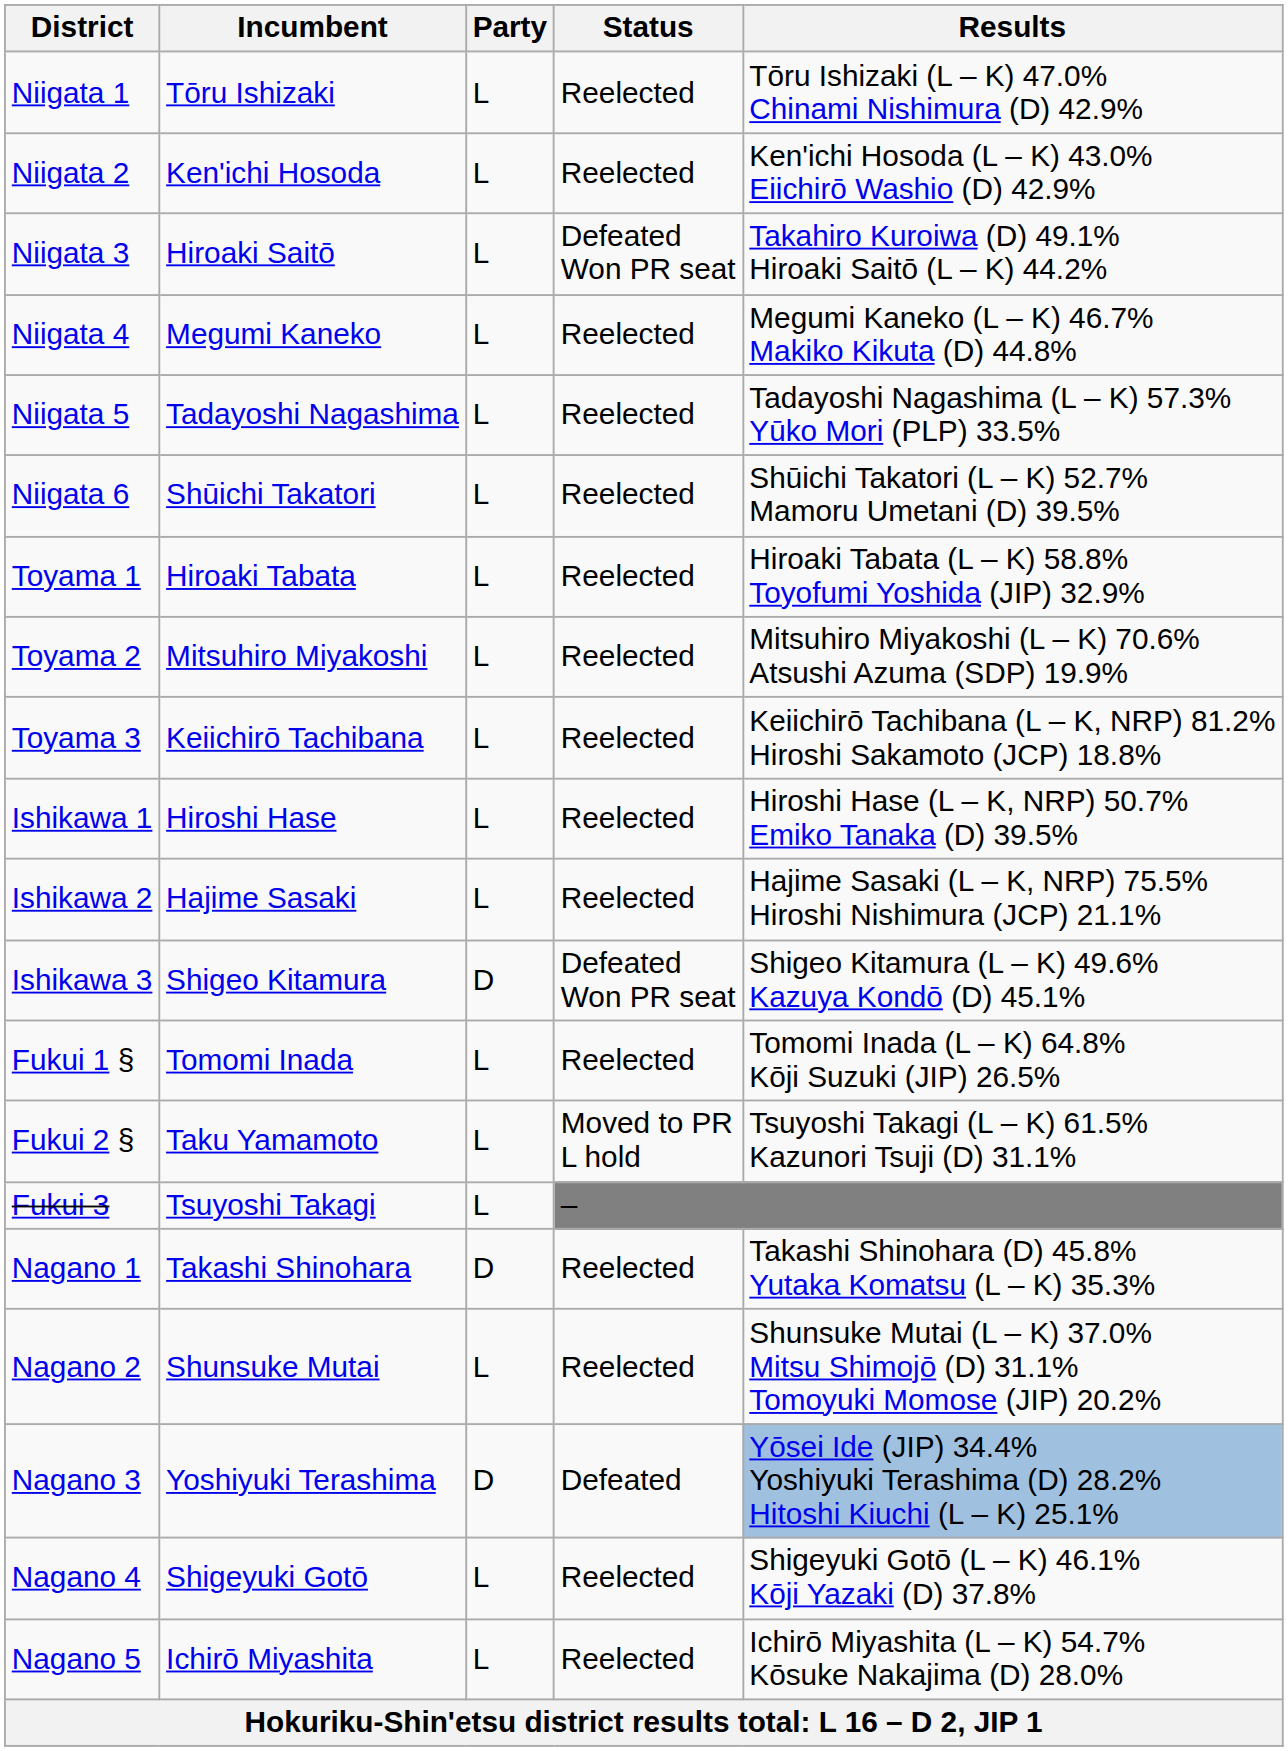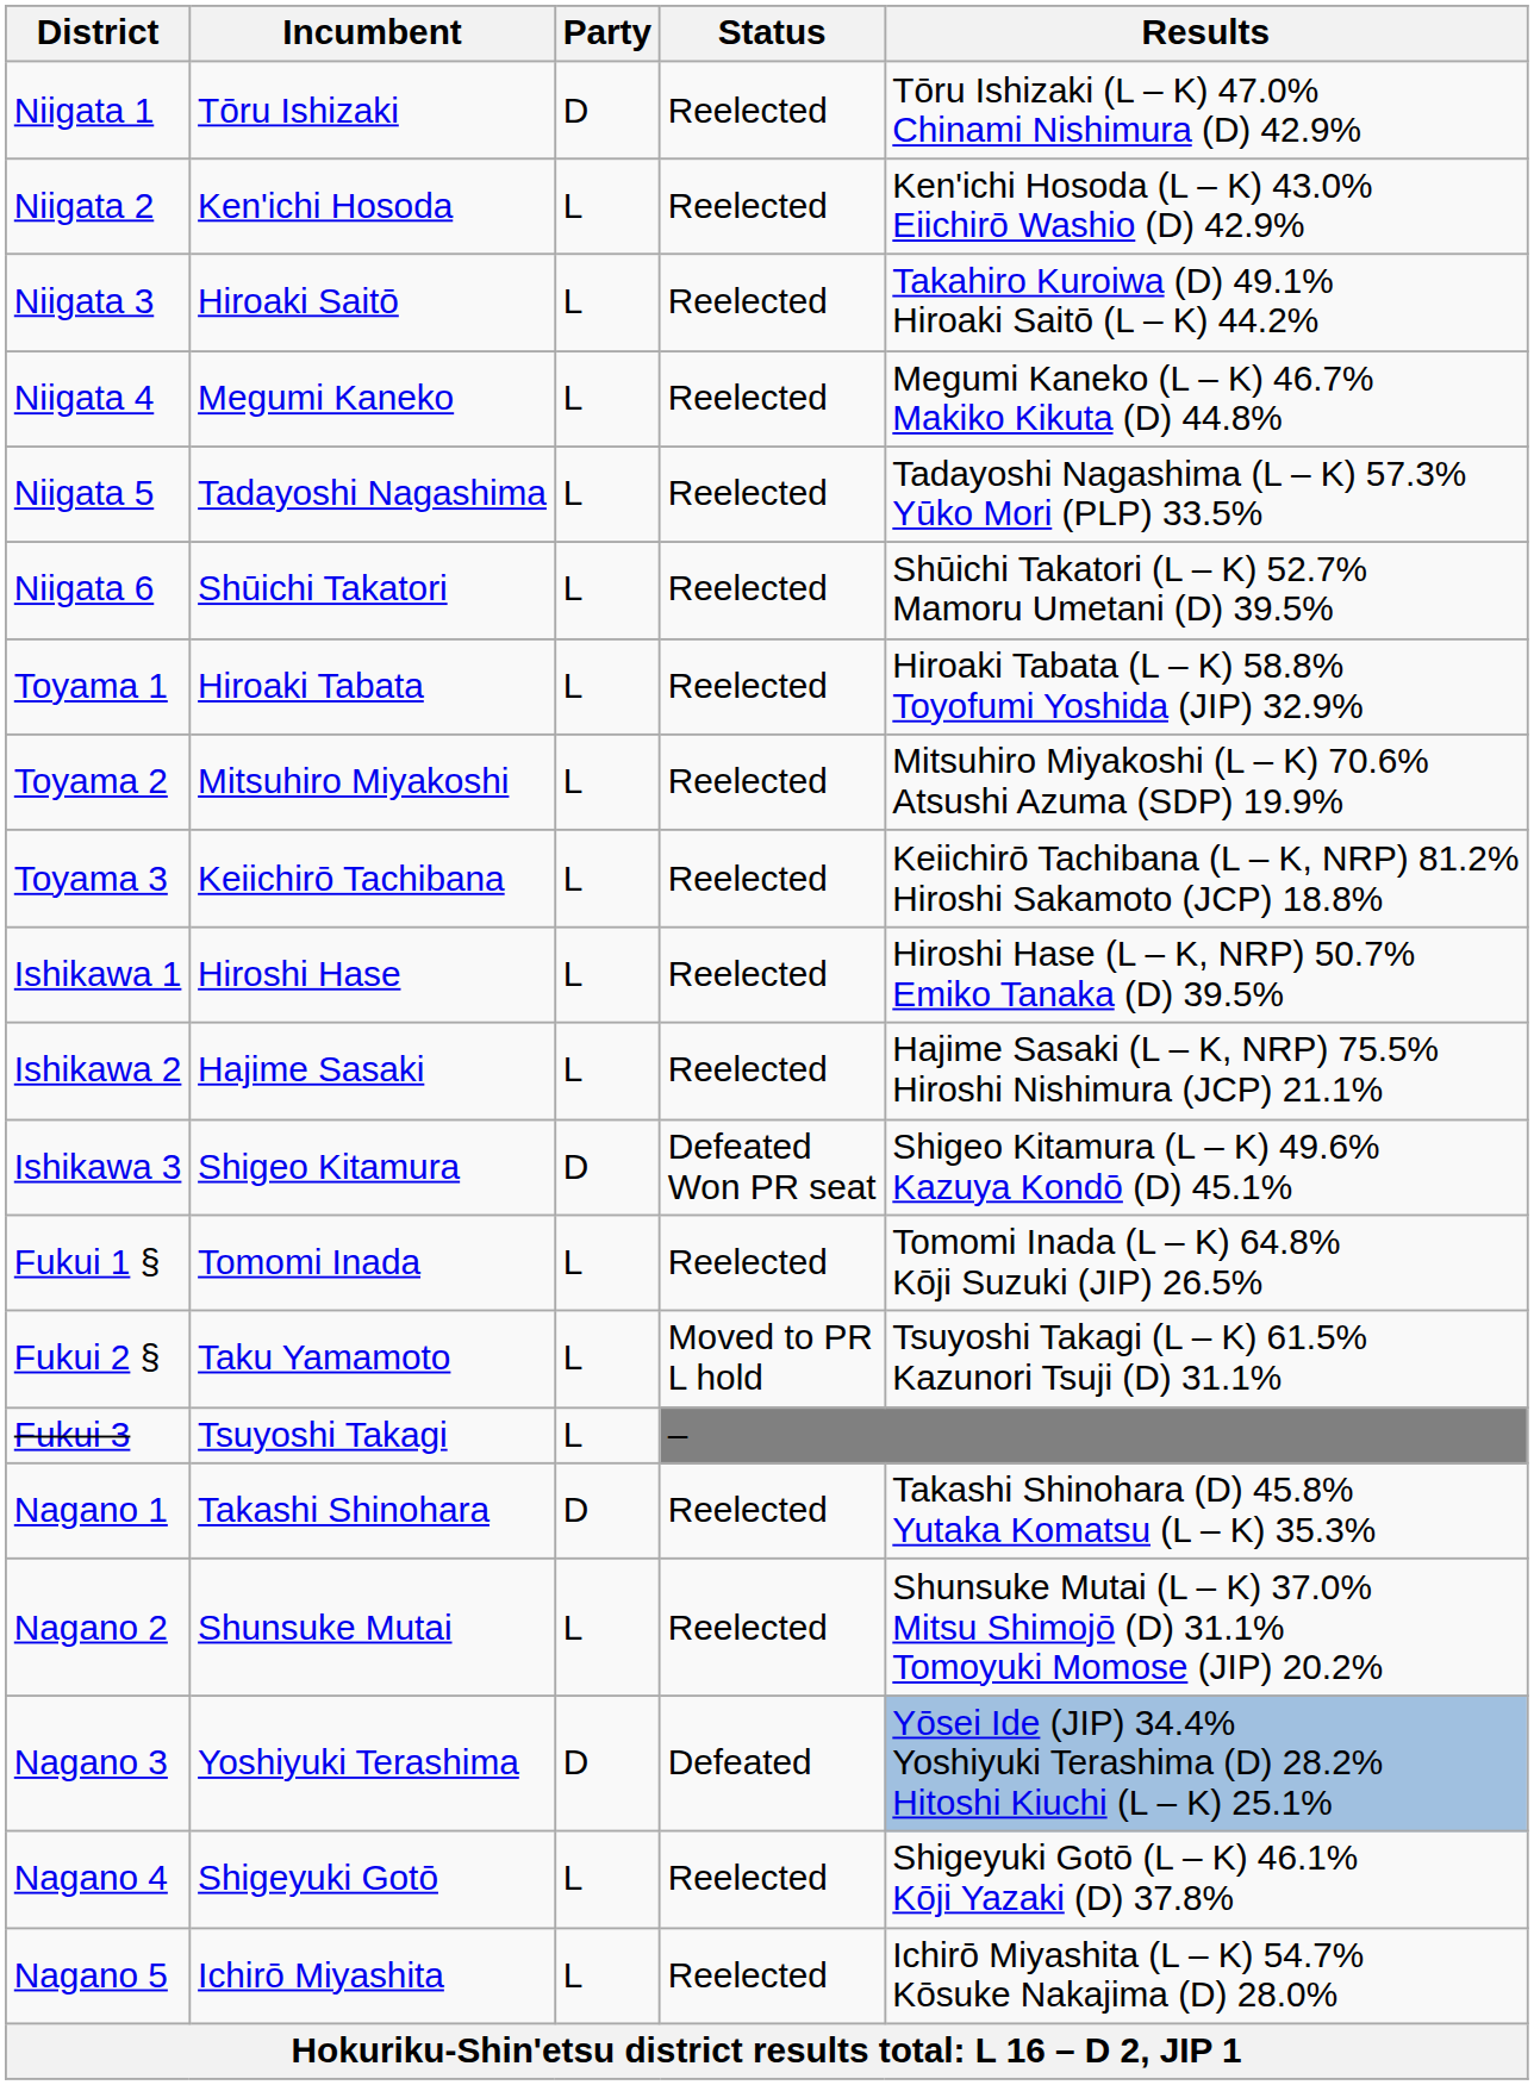Niigata 1 | Party: L -> D
Niigata 3 | Status: Defeated Won PR seat -> Reelected
